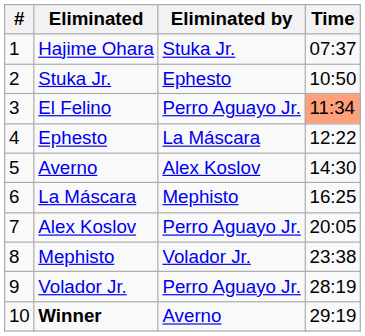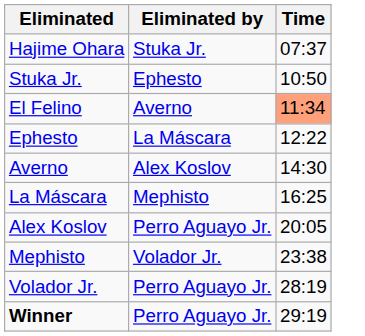- column: # | 1 | 2 | 3 | 4 | 5 | 6 | 7 | 8 | 9 | 10
El Felino | Eliminated by: Perro Aguayo Jr. -> Averno
Winner | Eliminated by: Averno -> Perro Aguayo Jr.
